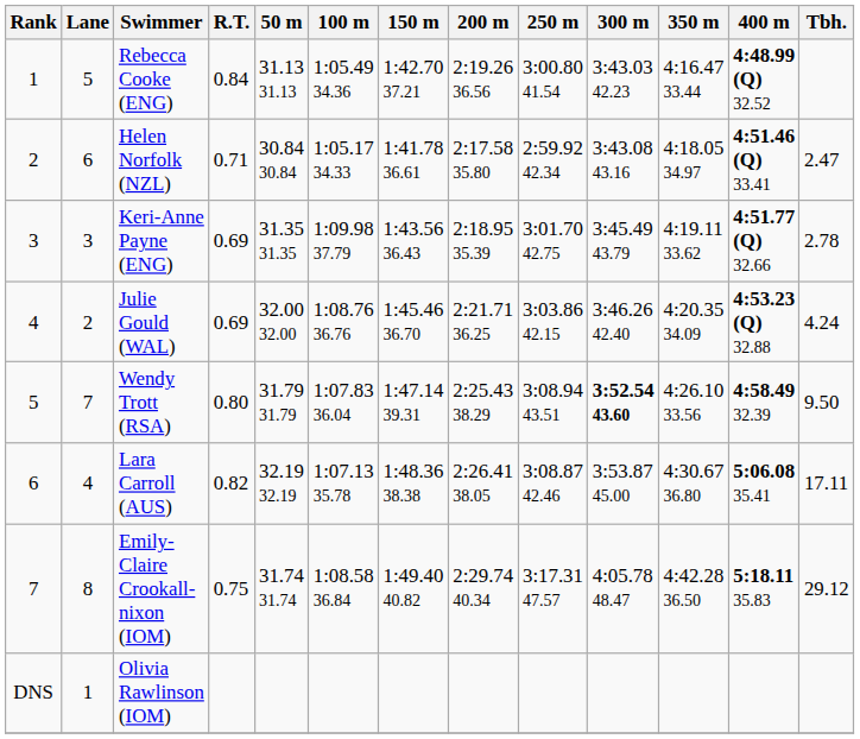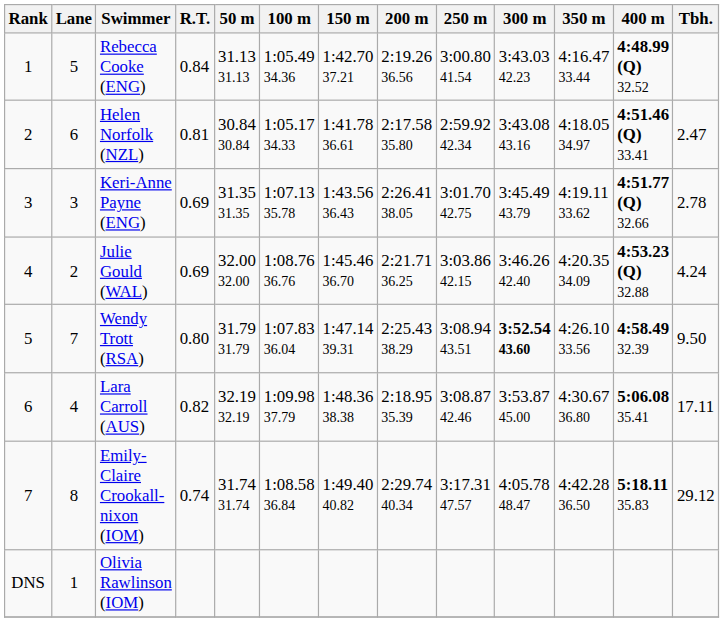Helen Norfolk (NZL) | R.T.: 0.71 -> 0.81
Keri-Anne Payne (ENG) | 100 m: 1:09.98 37.79 -> 1:07.13 35.78
Keri-Anne Payne (ENG) | 200 m: 2:18.95 35.39 -> 2:26.41 38.05
Lara Carroll (AUS) | 100 m: 1:07.13 35.78 -> 1:09.98 37.79
Lara Carroll (AUS) | 200 m: 2:26.41 38.05 -> 2:18.95 35.39
Emily-Claire Crookall-nixon (IOM) | R.T.: 0.75 -> 0.74
